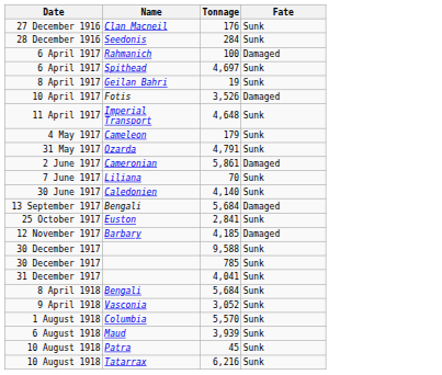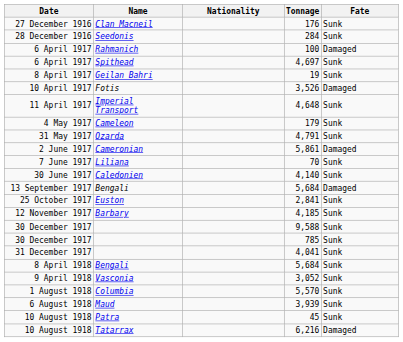+ column: Nationality
4,185 | Fate: Damaged -> Sunk
6,216 | Fate: Sunk -> Damaged
